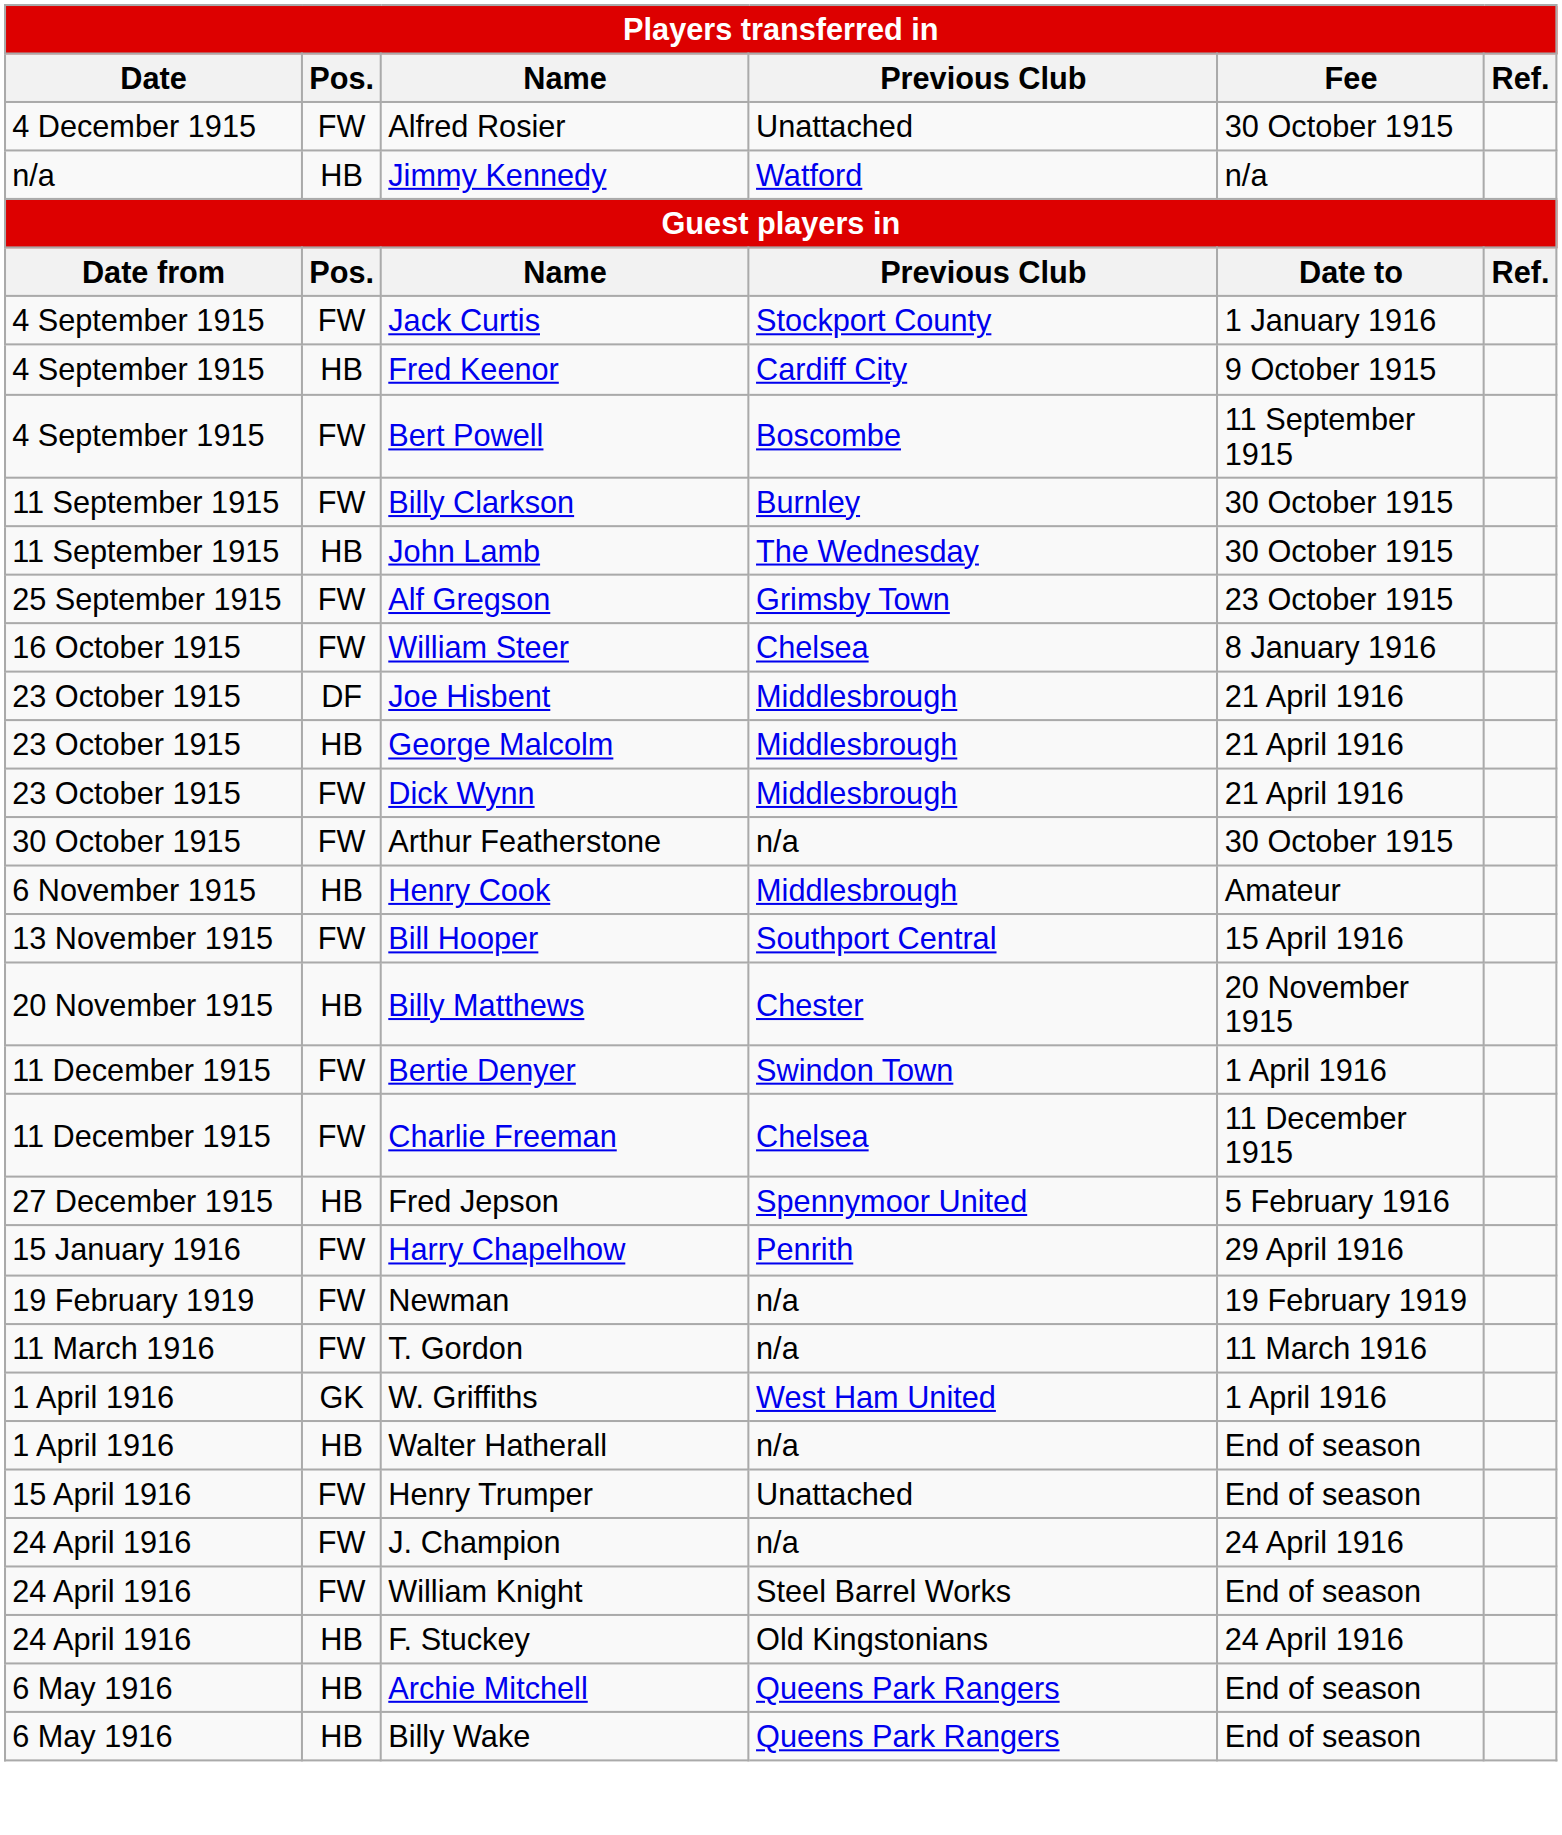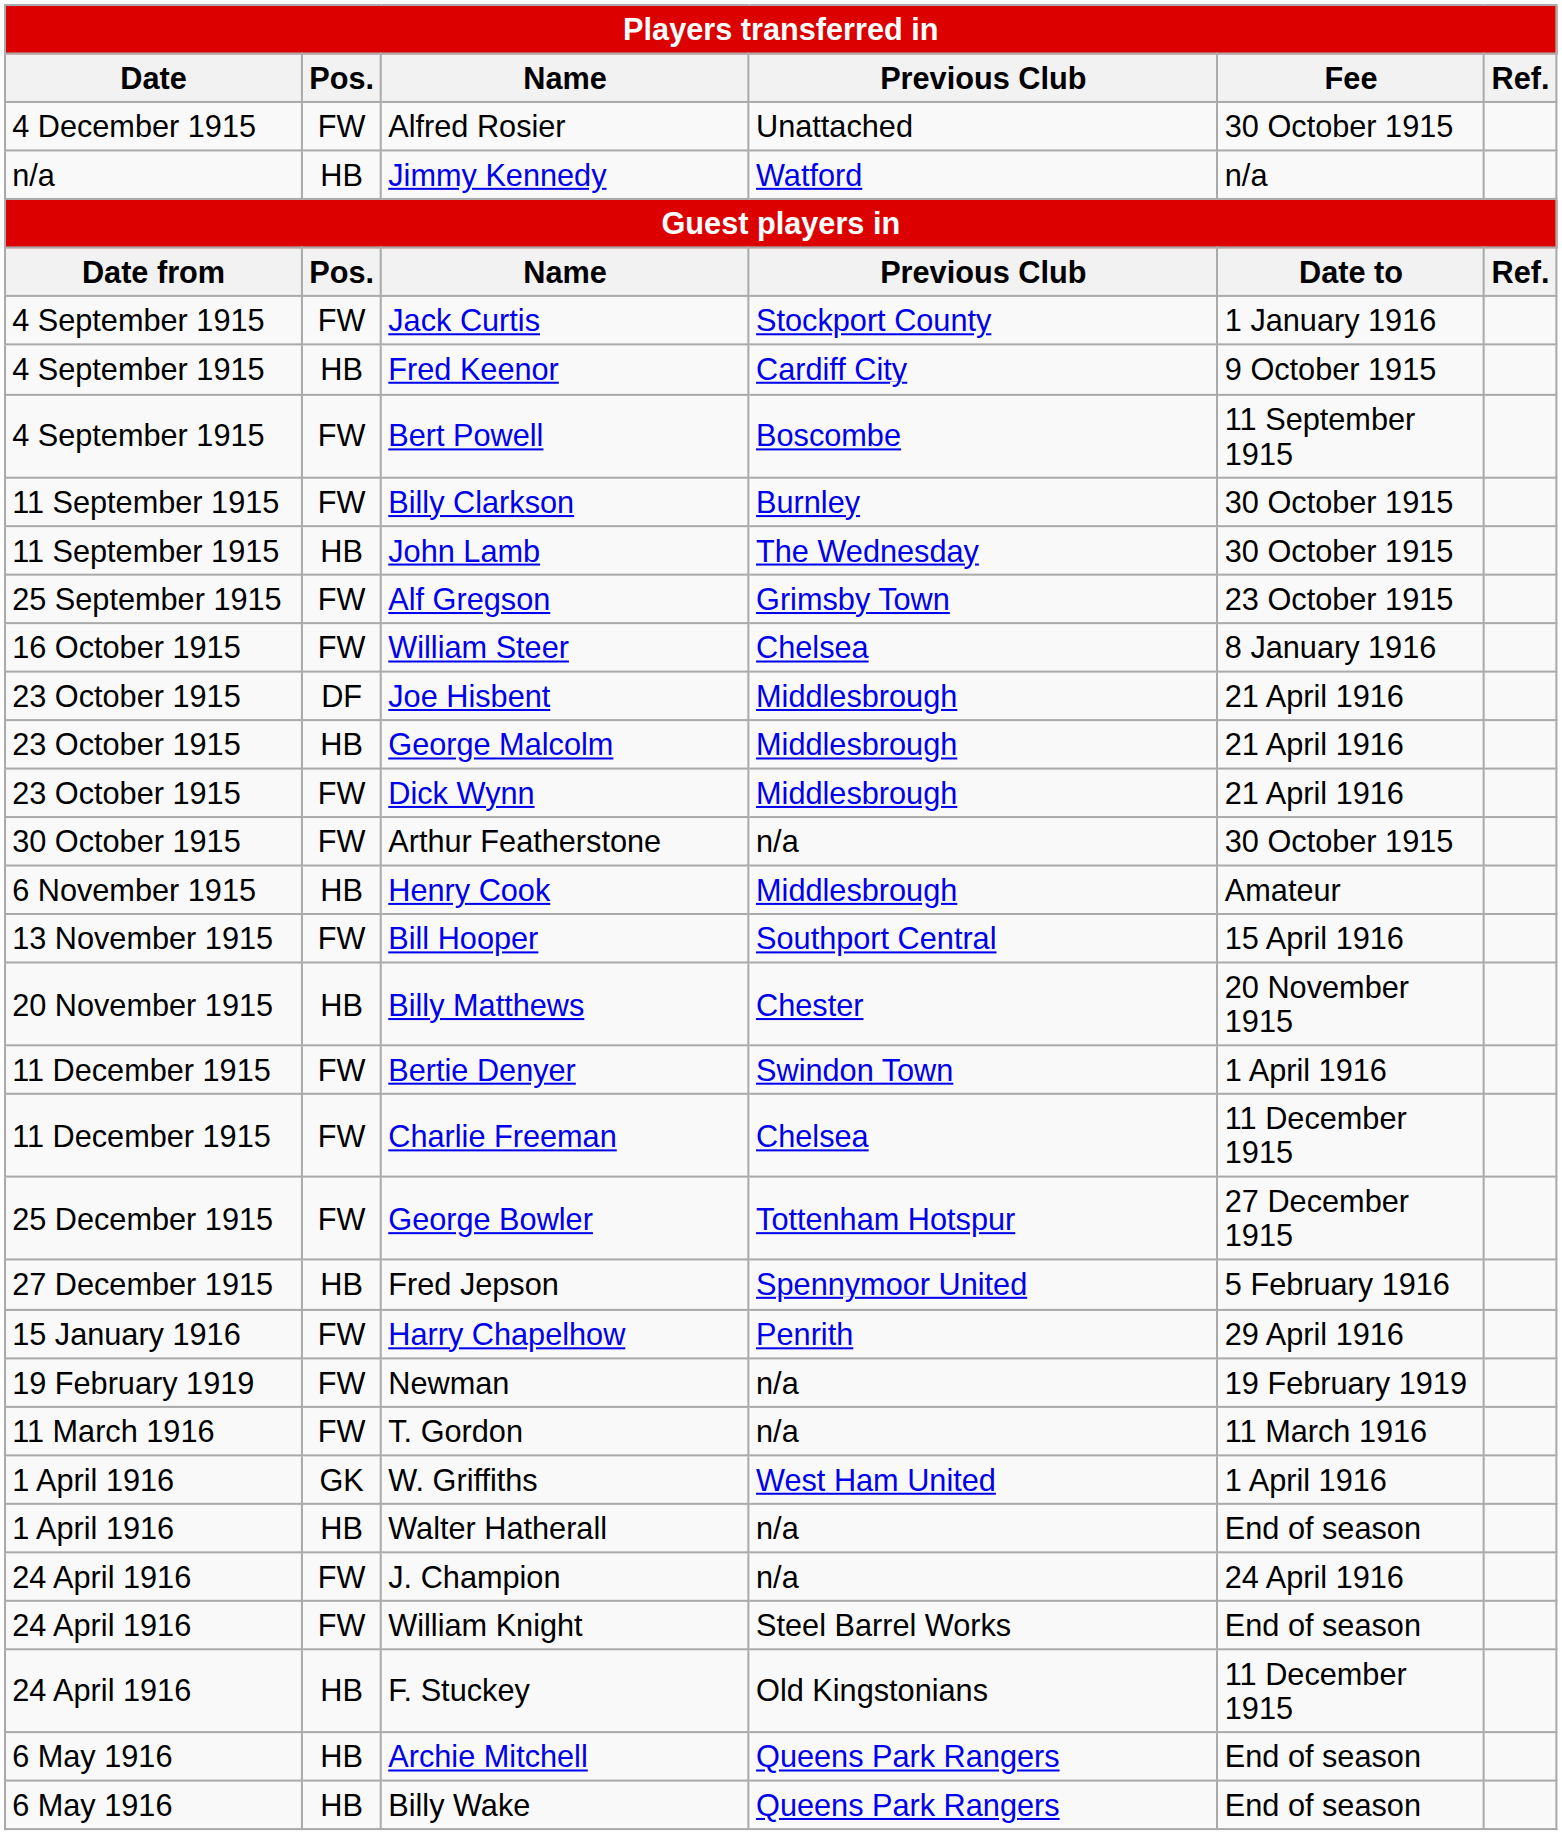+ row: 25 December 1915 | FW | George Bowler | Tottenham Hotspur | 27 December 1915
- row: 15 April 1916 | FW | Henry Trumper | Unattached | End of season
F. Stuckey | Fee: 24 April 1916 -> 11 December 1915
